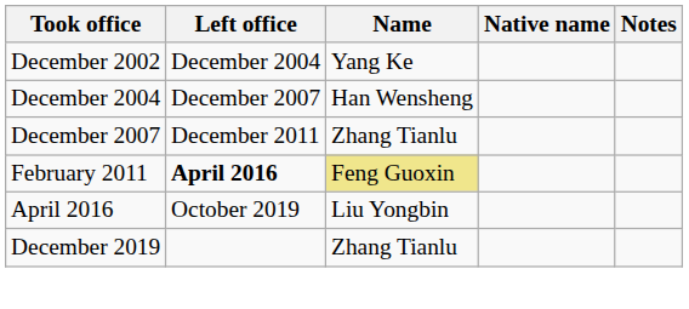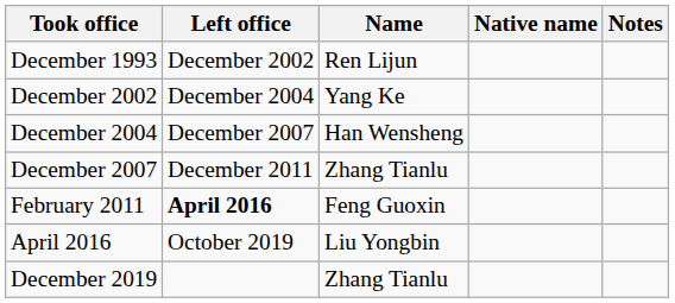+ row: December 1993 | December 2002 | Ren Lijun
February 2011 | Name: khaki background -> no background
